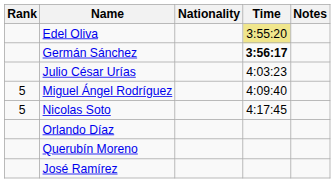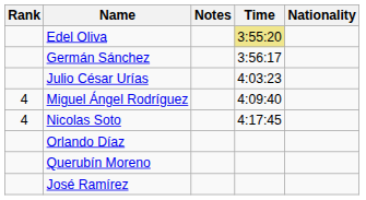columns swapped: Nationality <-> Notes
Germán Sánchez | Time: bold -> normal
Miguel Ángel Rodríguez | Rank: 5 -> 4
Nicolas Soto | Rank: 5 -> 4
